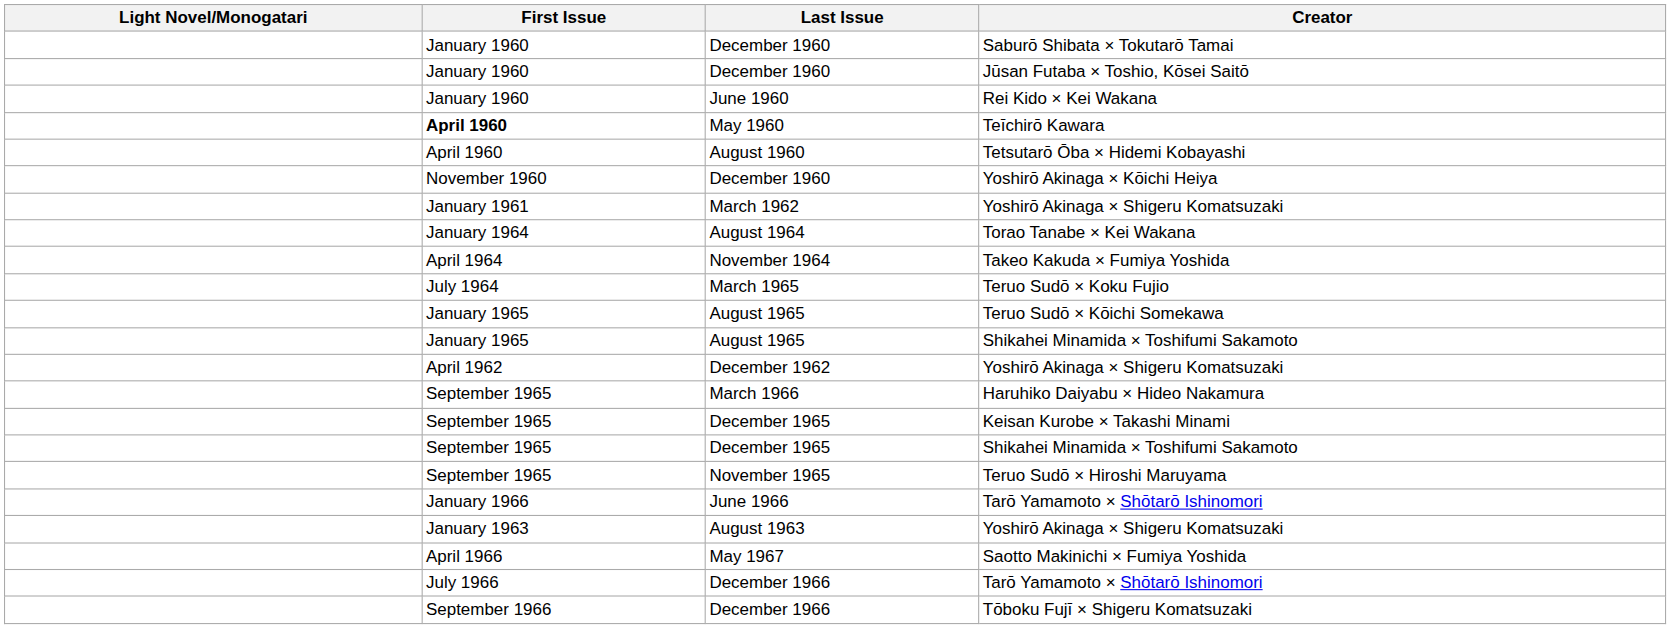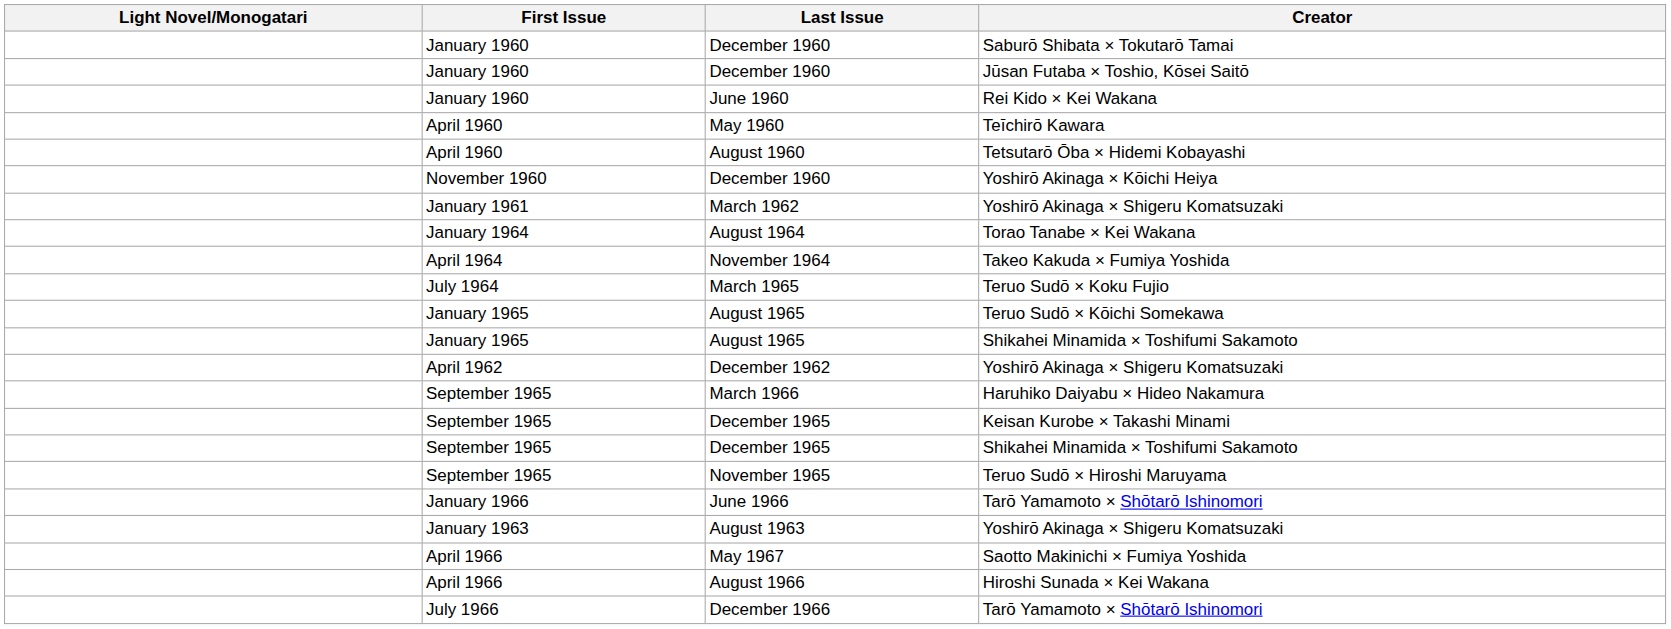Teīchirō Kawara | First Issue: bold -> normal
+ row: April 1966 | August 1966 | Hiroshi Sunada × Kei Wakana
- row: September 1966 | December 1966 | Tōboku Fujī × Shigeru Komatsuzaki
